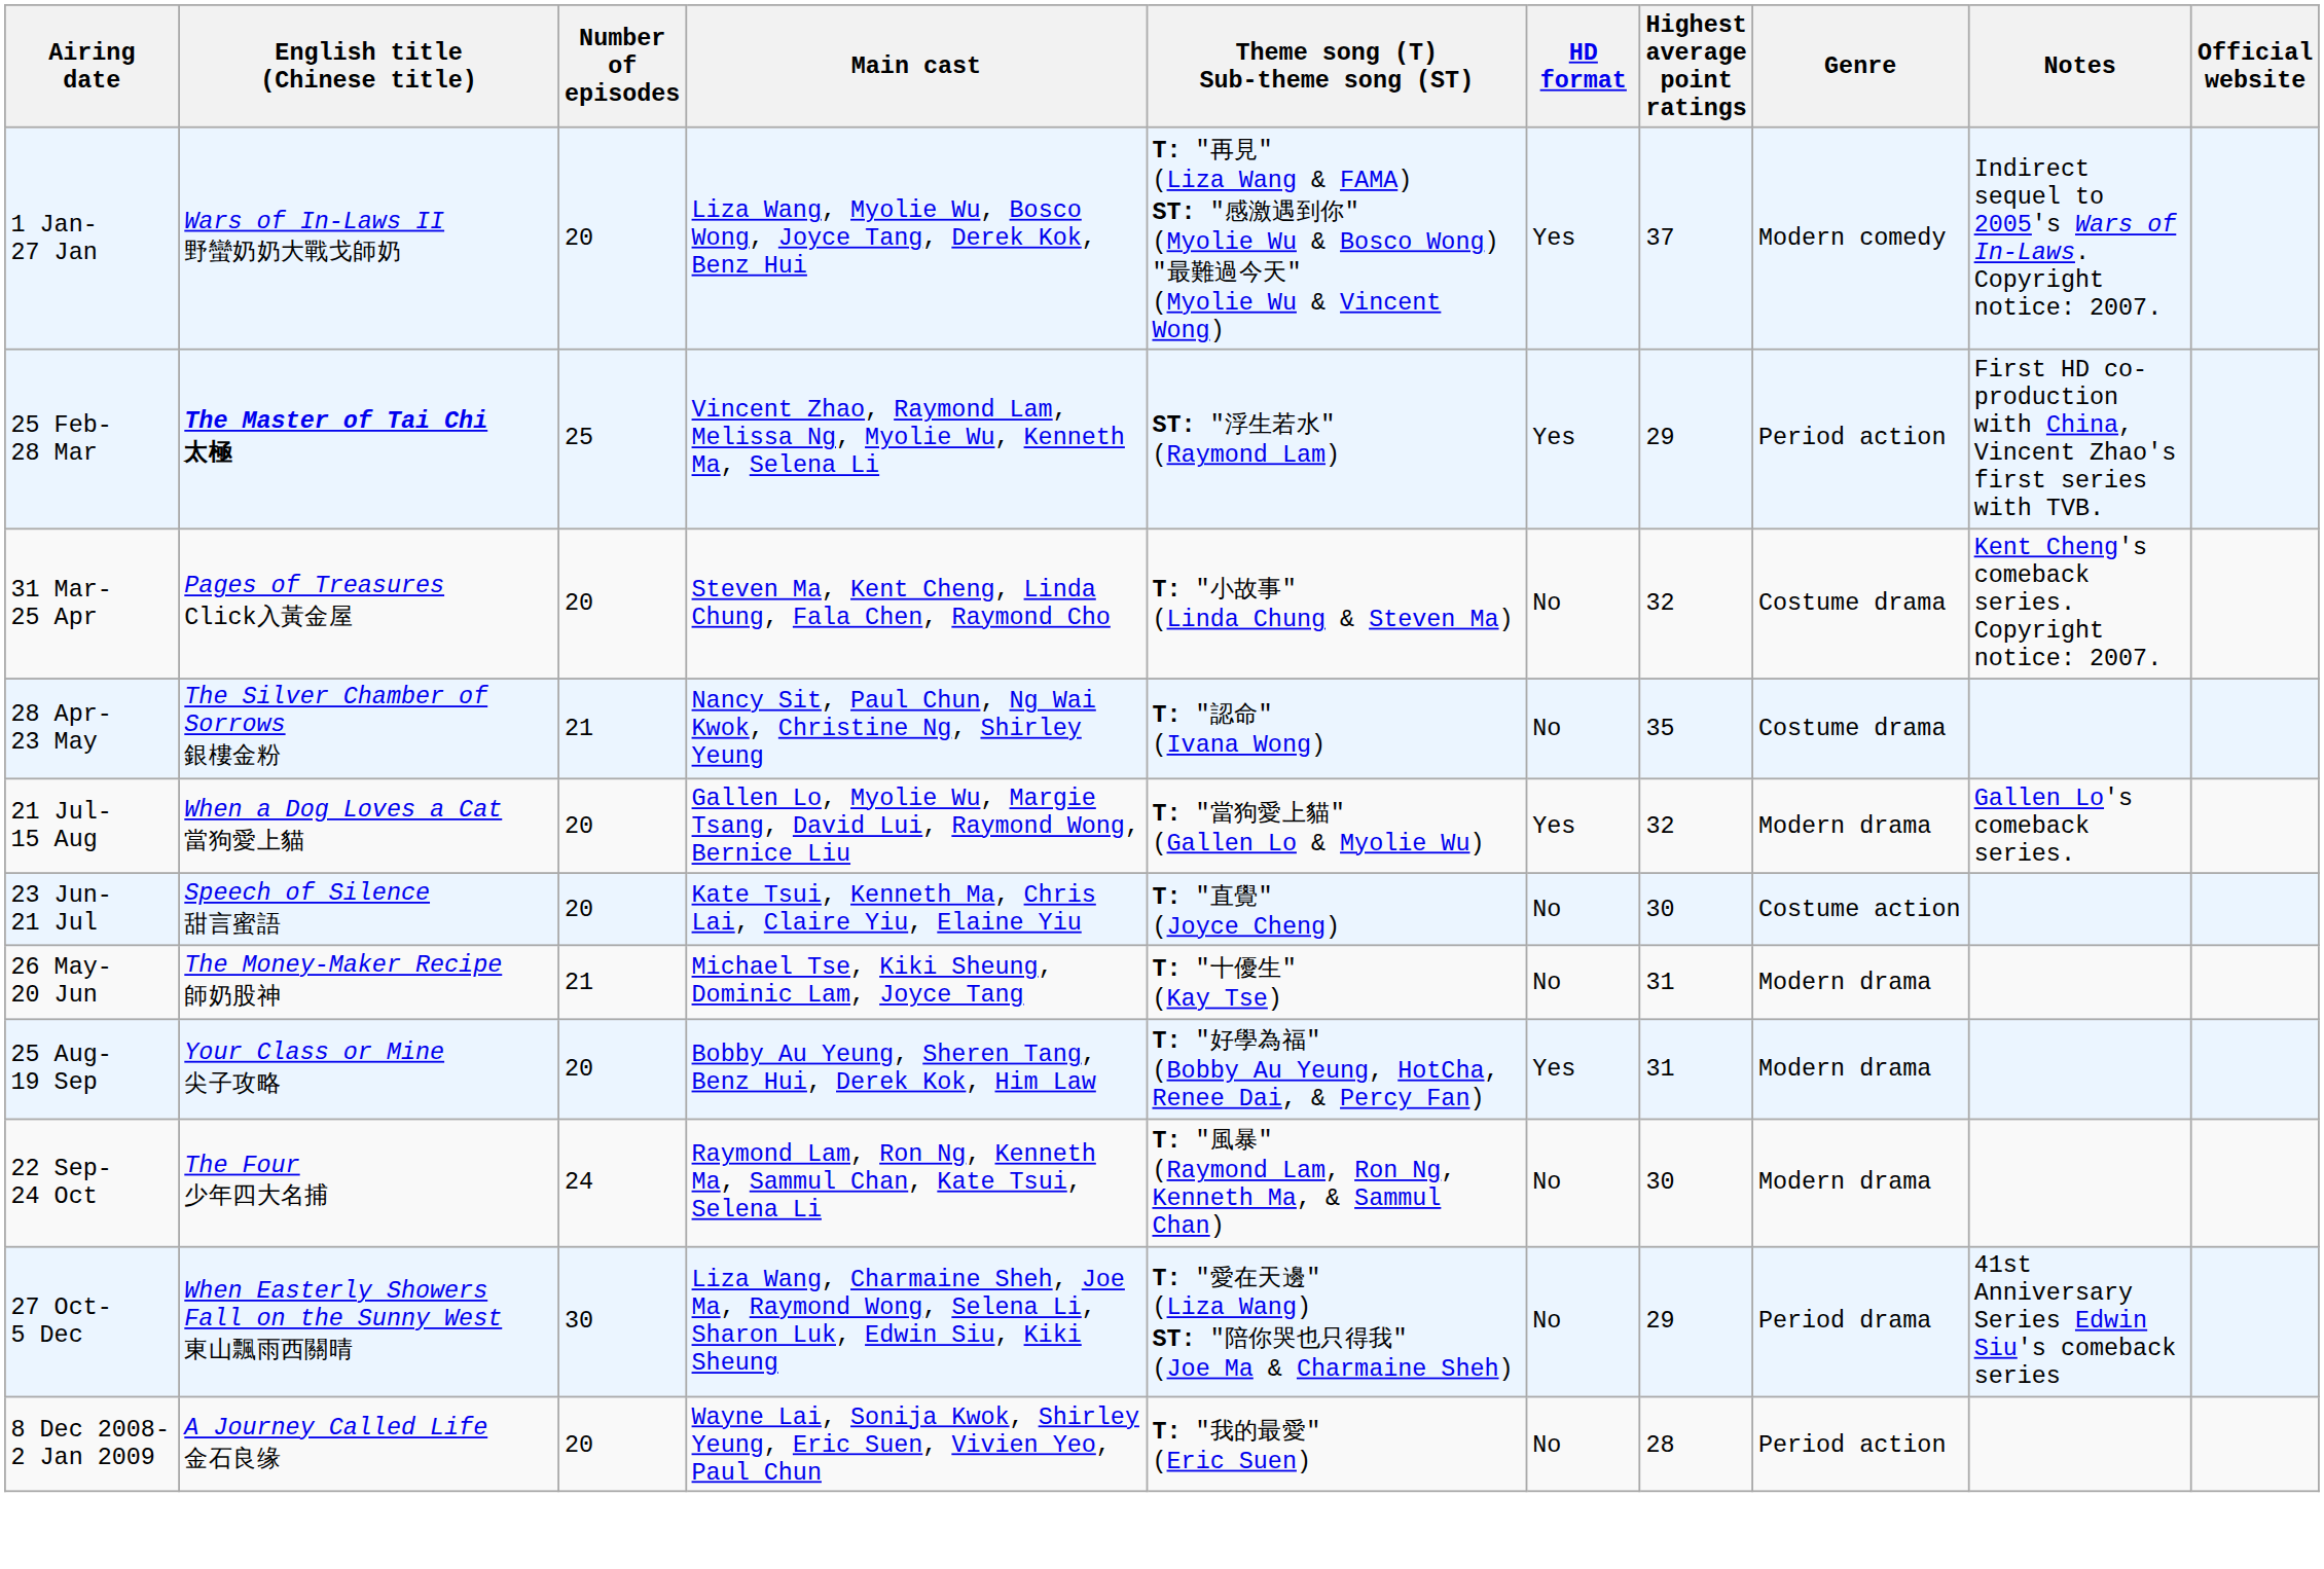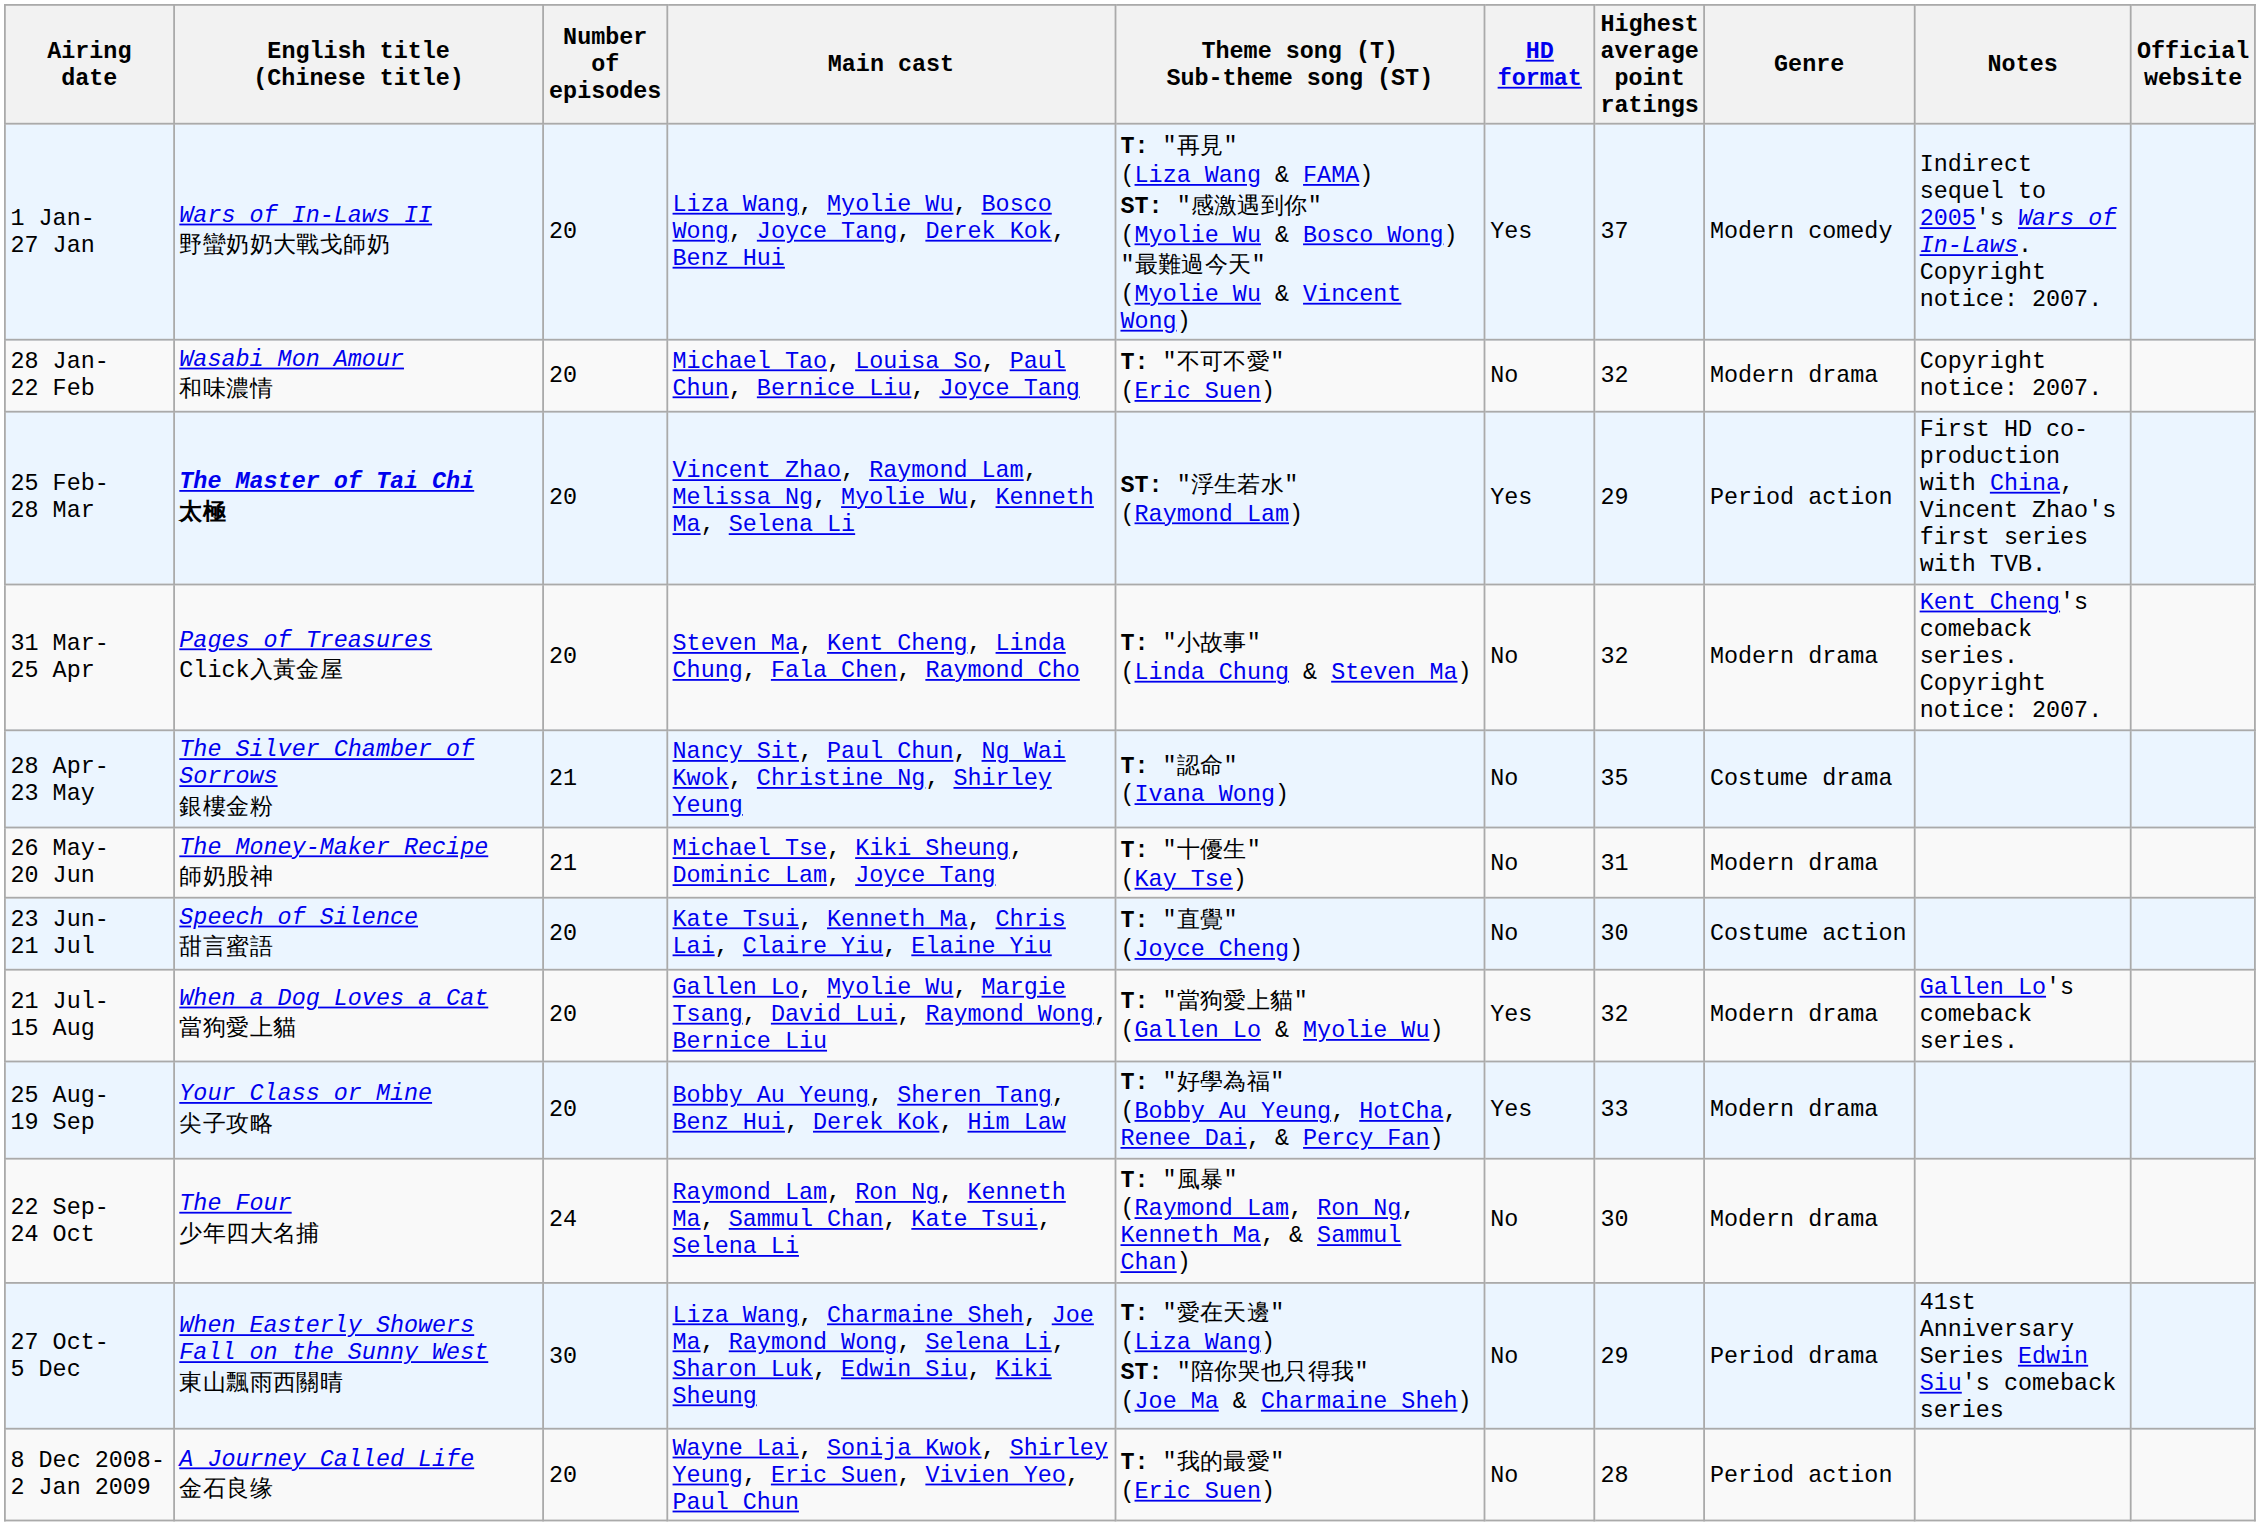+ row: 28 Jan- 22 Feb | Wasabi Mon Amour 和味濃情 | 20 | Michael Tao, Louisa So, Paul Chun, Bernice Liu, Joyce Tang | T: "不可不愛" (Eric Suen) | No | 32 | Modern drama | Copyright notice: 2007.
25 Feb- 28 Mar | Number of episodes: 25 -> 20
31 Mar- 25 Apr | Genre: Costume drama -> Modern drama
rows swapped: 26 May- 20 Jun <-> 21 Jul- 15 Aug
25 Aug- 19 Sep | Highest average point ratings: 31 -> 33
